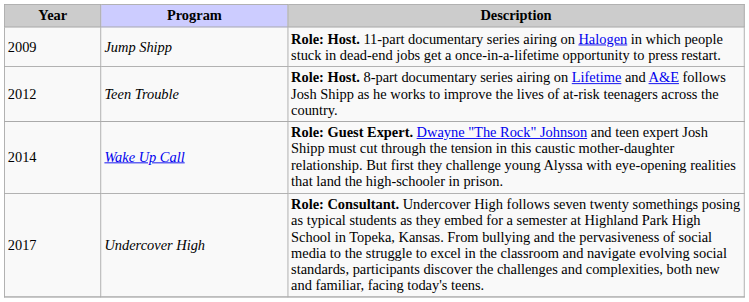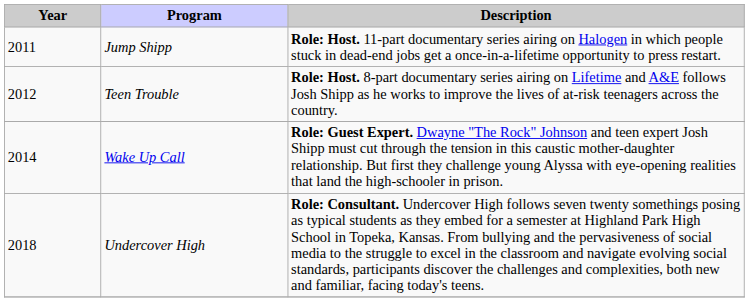Jump Shipp | Year: 2009 -> 2011
Undercover High | Year: 2017 -> 2018
